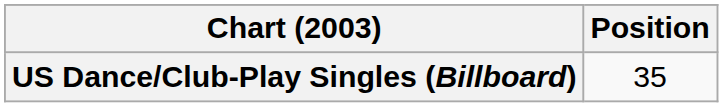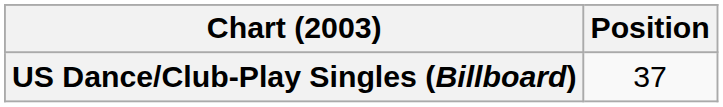US Dance/Club-Play Singles (Billboard) | Position: 35 -> 37
